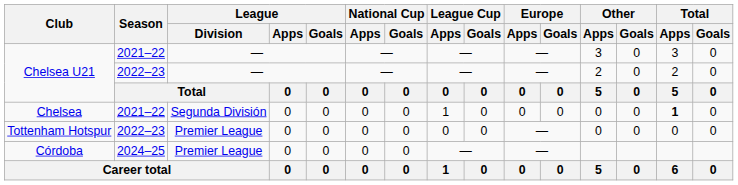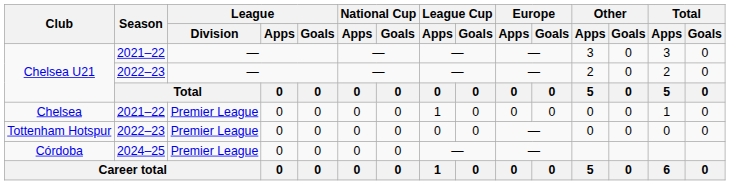Chelsea | League / Division: Segunda División -> Premier League
Chelsea | Total / Apps: bold -> normal
